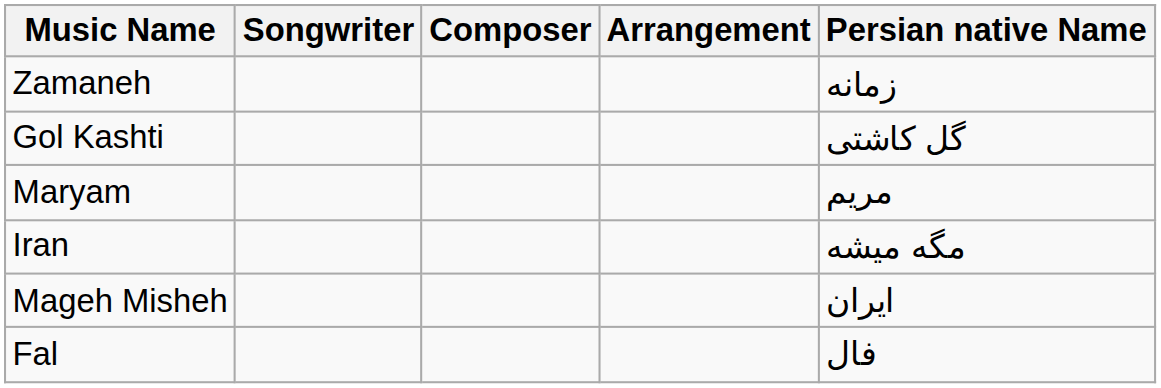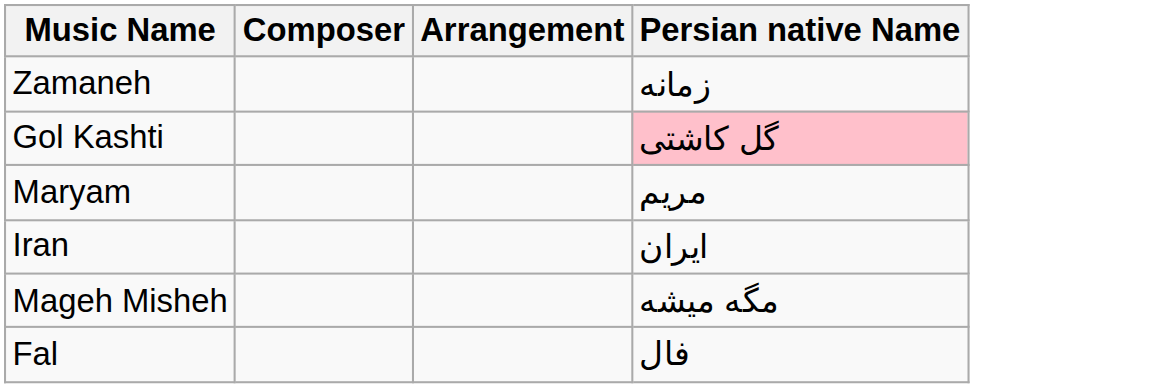- column: Songwriter
Gol Kashti | Persian native Name: no background -> pink background
Iran | Persian native Name: مگه میشه -> ایران
Mageh Misheh | Persian native Name: ایران -> مگه میشه
